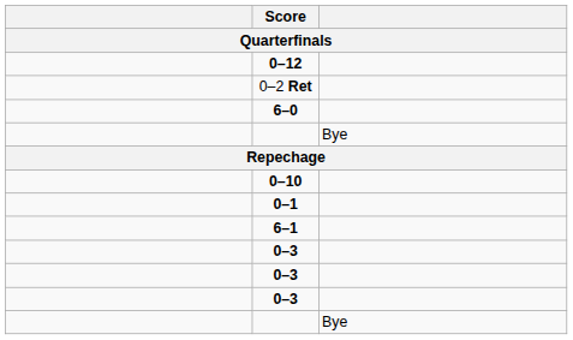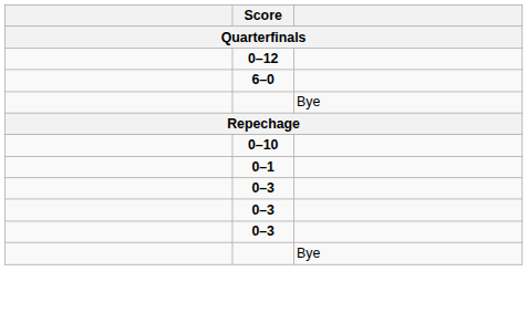- row: 0–2 Ret
- row: 6–1
